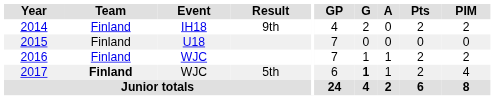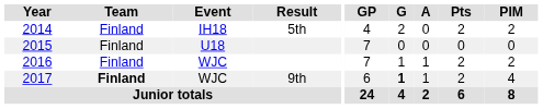2014 | Result: 9th -> 5th
2017 | Result: 5th -> 9th
